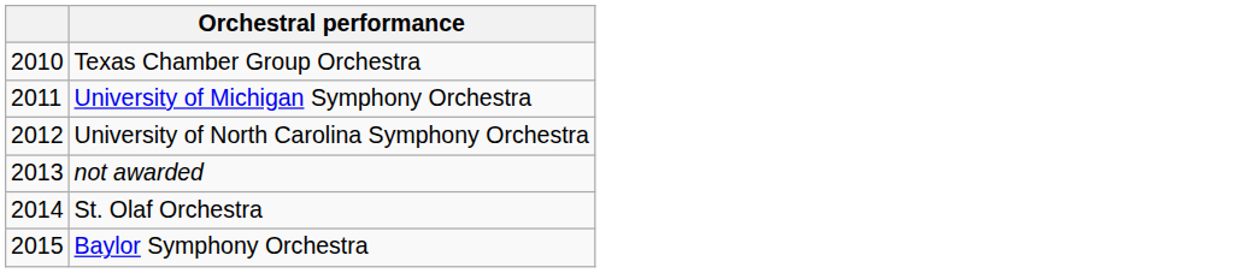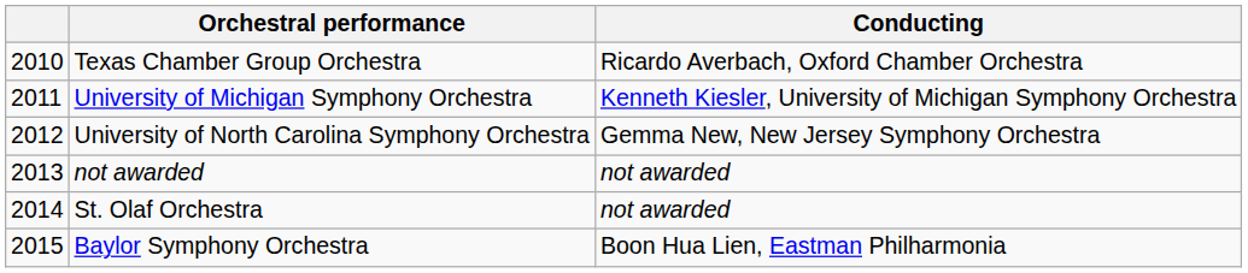+ column: Conducting | Ricardo Averbach, Oxford Chamber Orchestra | Kenneth Kiesler, University of Michigan Symphony Orchestra | Gemma New, New Jersey Symphony Orchestra | not awarded | not awarded | Boon Hua Lien, Eastman Philharmonia
